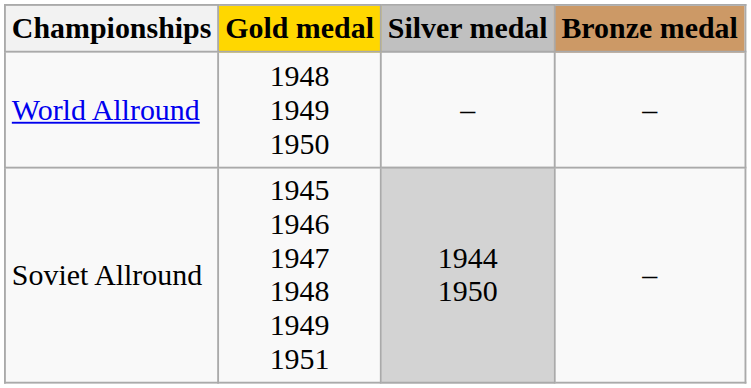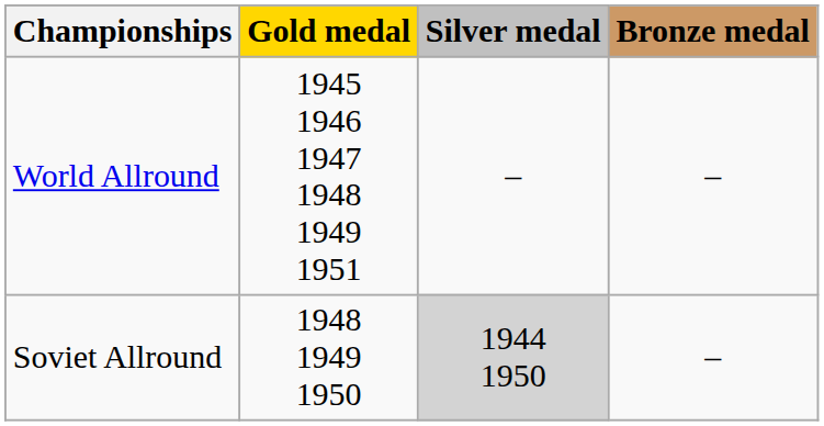World Allround | Gold medal: 1948 1949 1950 -> 1945 1946 1947 1948 1949 1951
Soviet Allround | Gold medal: 1945 1946 1947 1948 1949 1951 -> 1948 1949 1950
